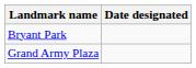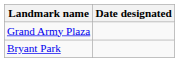rows swapped: Bryant Park <-> Grand Army Plaza
